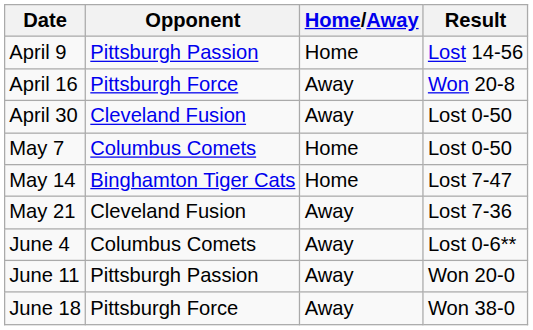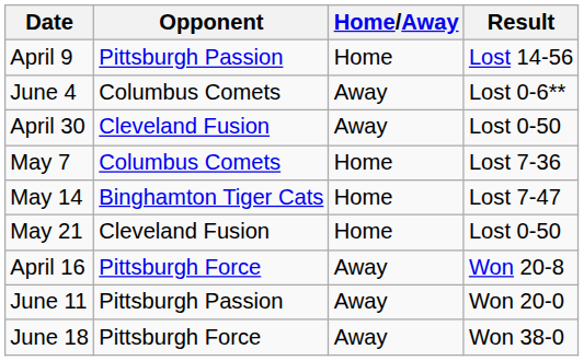rows swapped: April 16 <-> June 4
May 7 | Result: Lost 0-50 -> Lost 7-36
May 21 | Home/Away: Away -> Home
May 21 | Result: Lost 7-36 -> Lost 0-50
